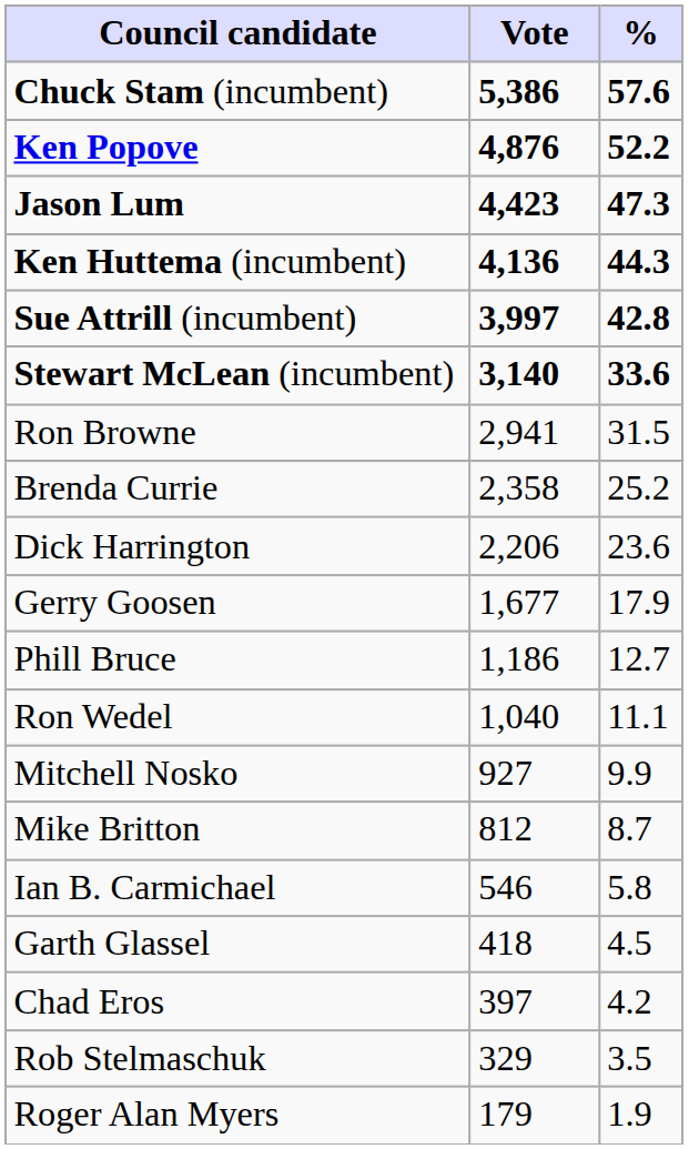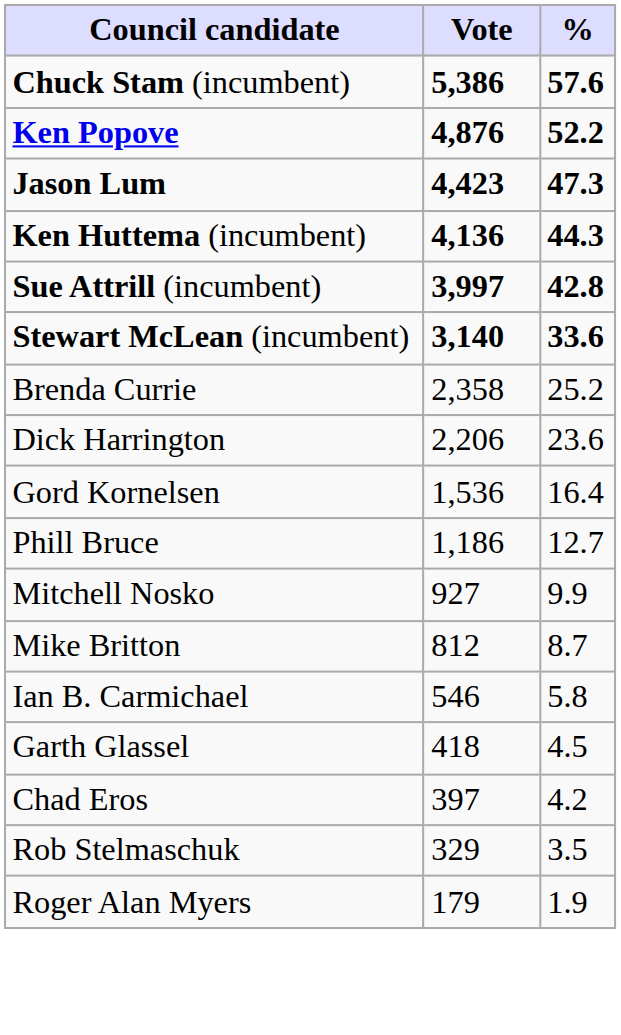- row: Ron Browne | 2,941 | 31.5
- row: Gerry Goosen | 1,677 | 17.9
+ row: Gord Kornelsen | 1,536 | 16.4
- row: Ron Wedel | 1,040 | 11.1
